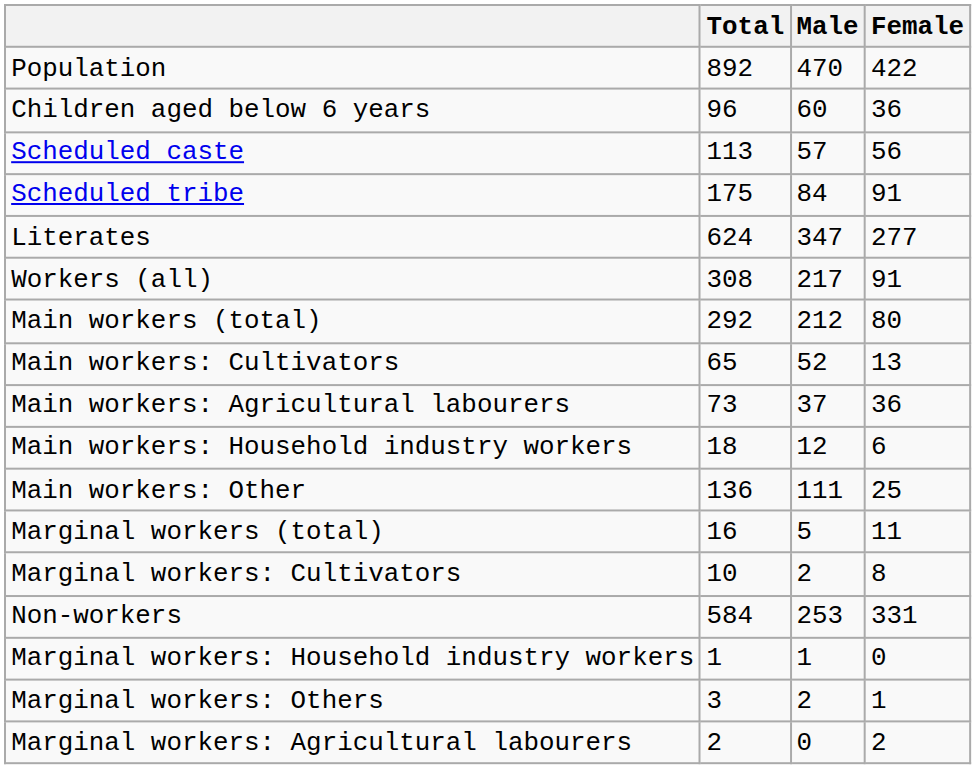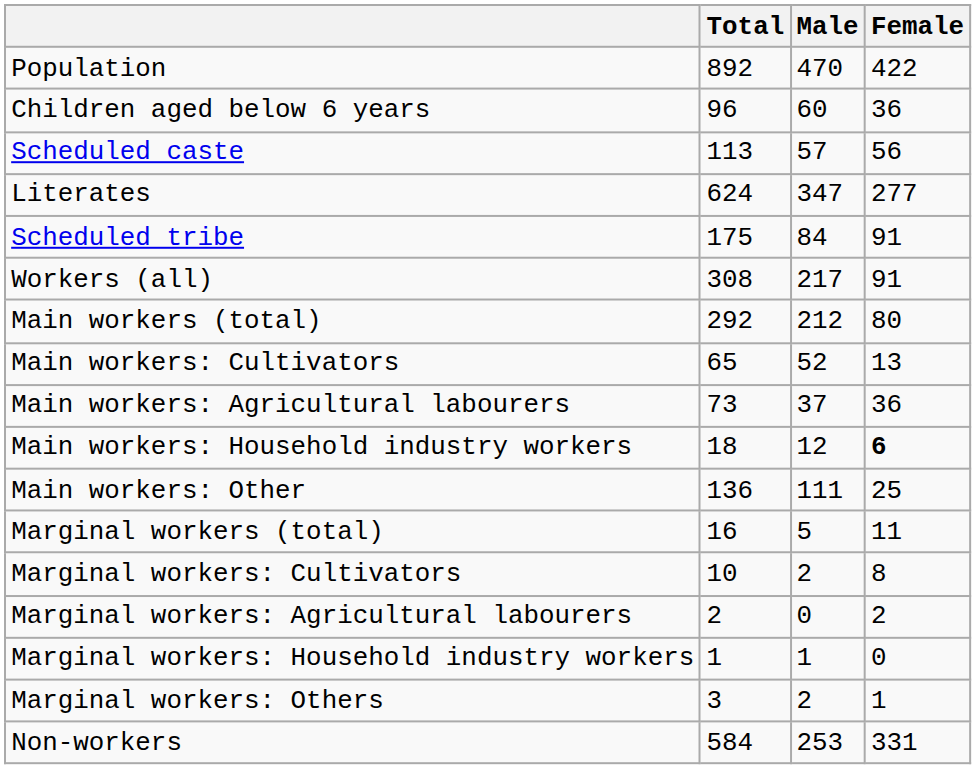rows swapped: Scheduled tribe <-> Literates
Main workers: Household industry workers | Female: normal -> bold
rows swapped: Marginal workers: Agricultural labourers <-> Non-workers
